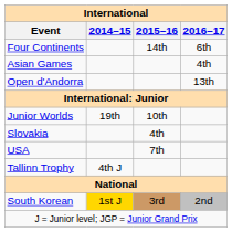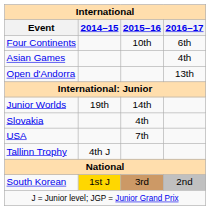Four Continents | 2015–16: 14th -> 10th
Junior Worlds | 2015–16: 10th -> 14th
